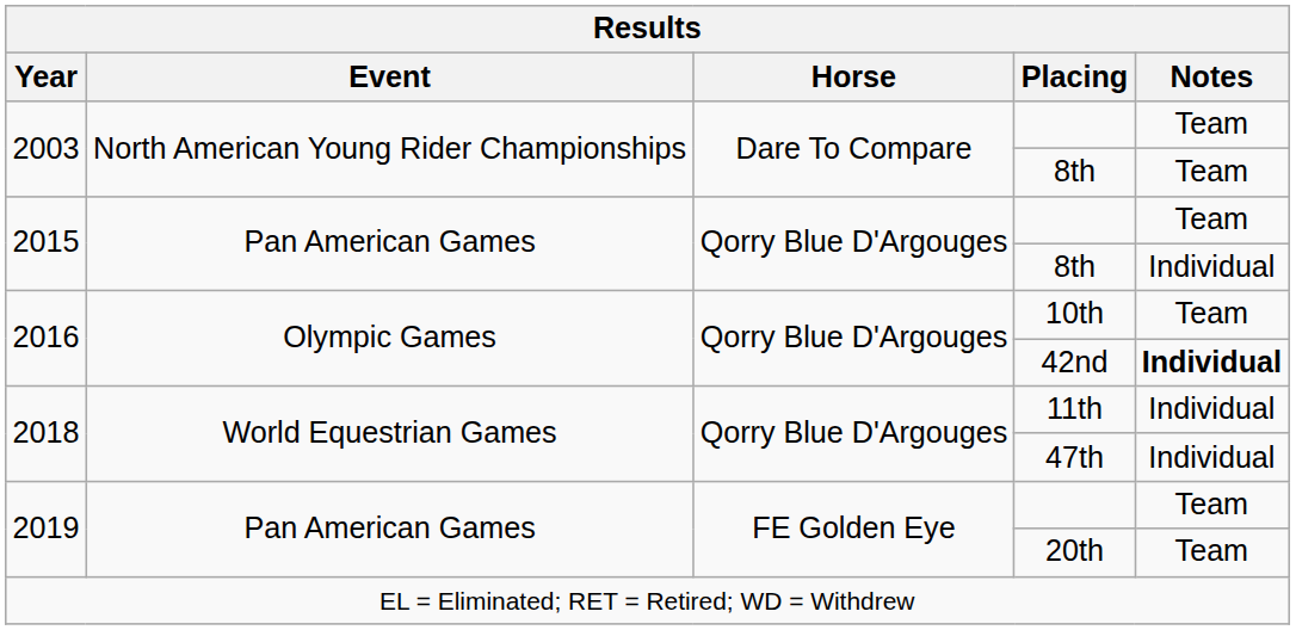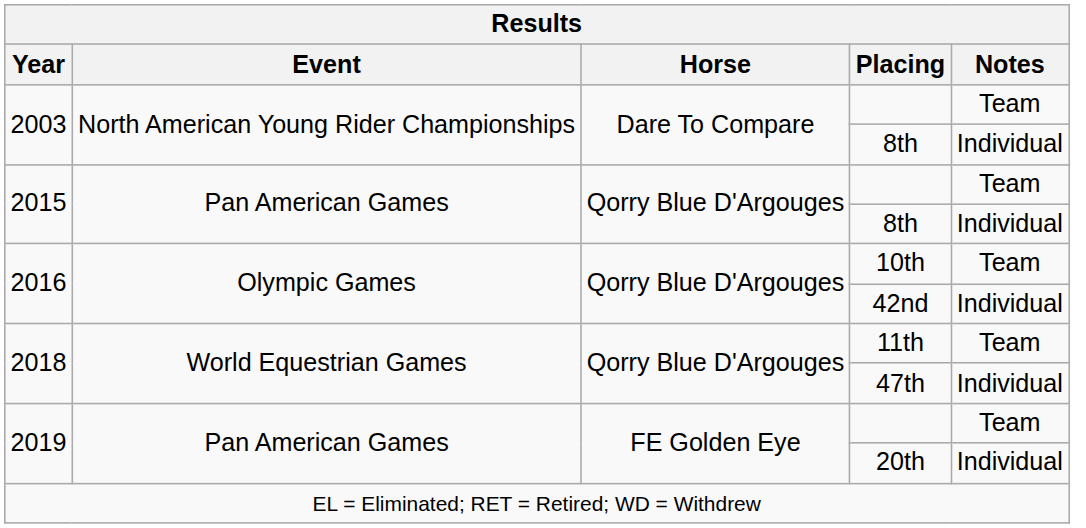2003 / 8th | Notes: Team -> Individual
42nd | Notes: bold -> normal
11th | Notes: Individual -> Team
20th | Notes: Team -> Individual
